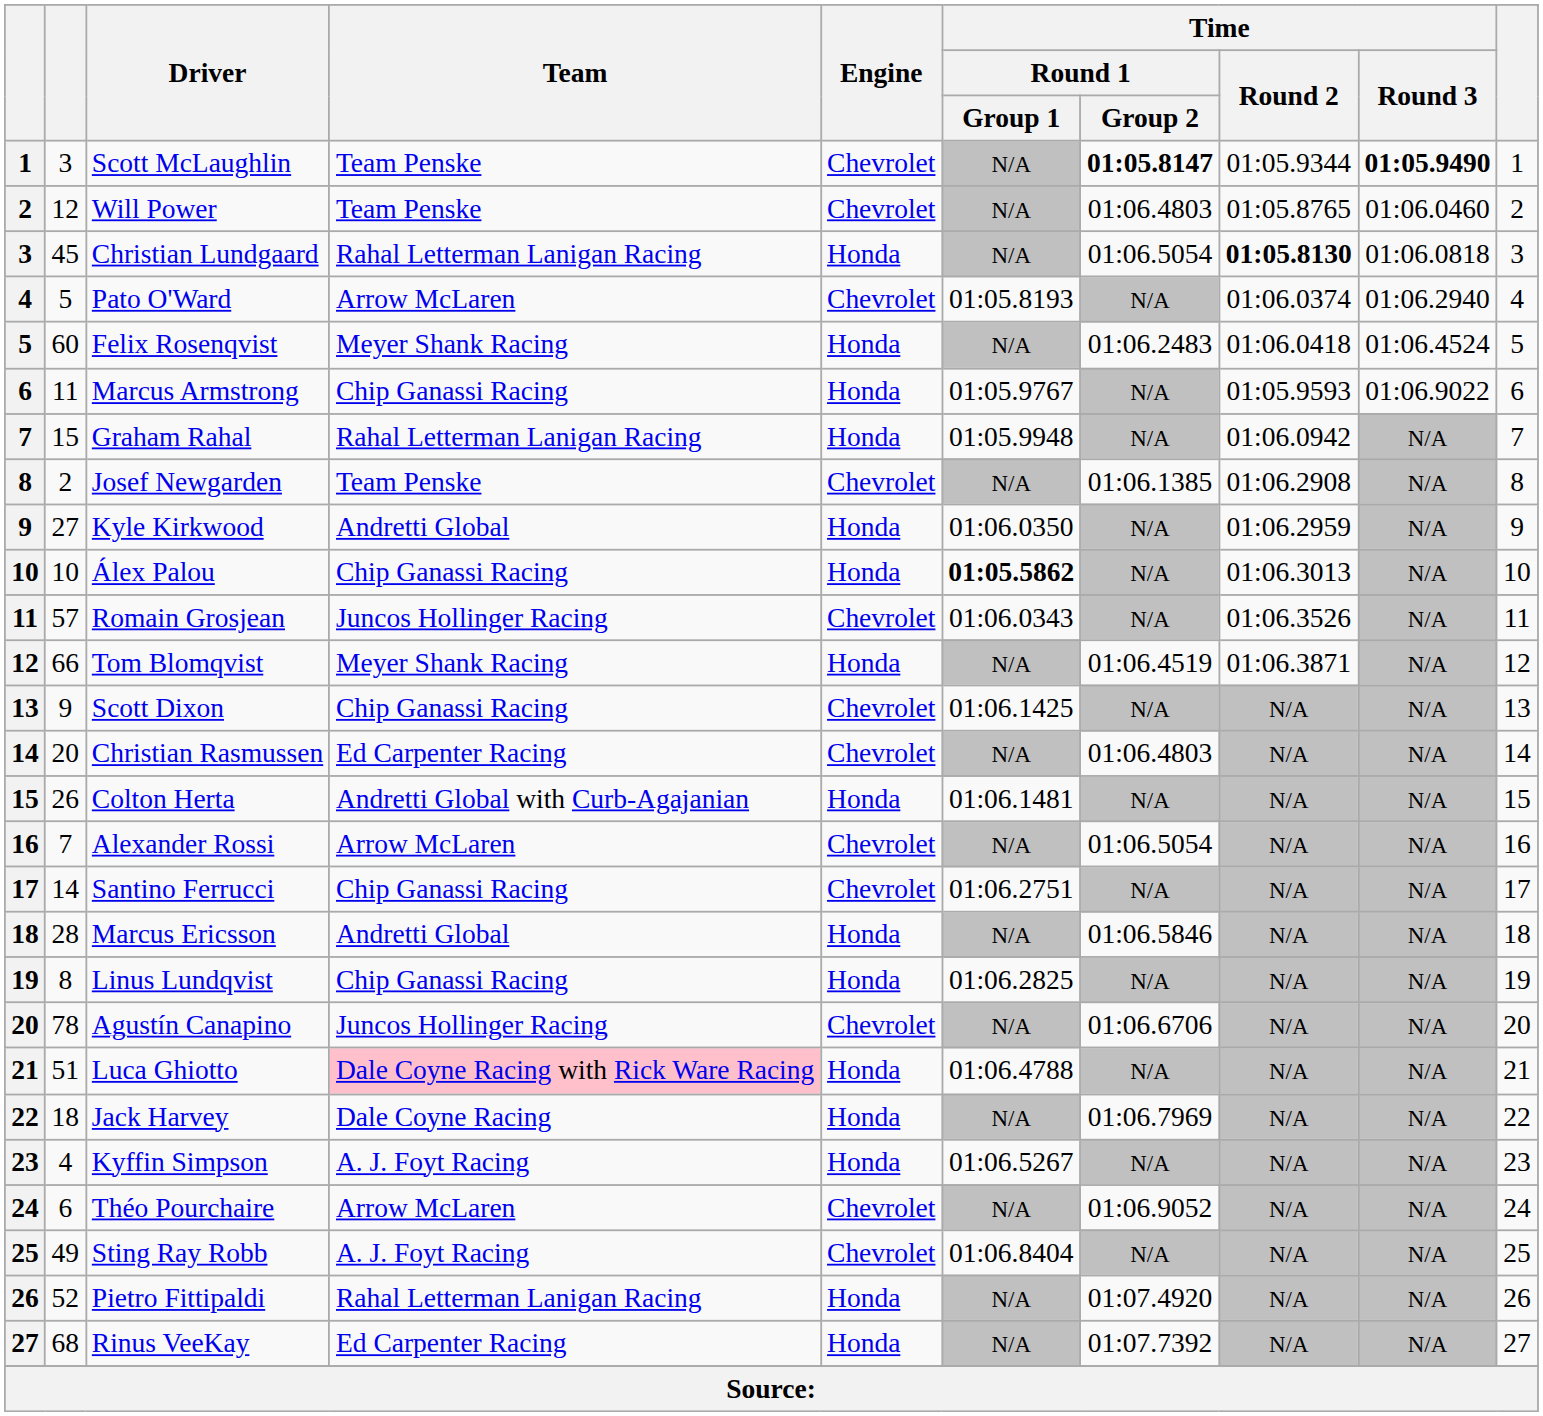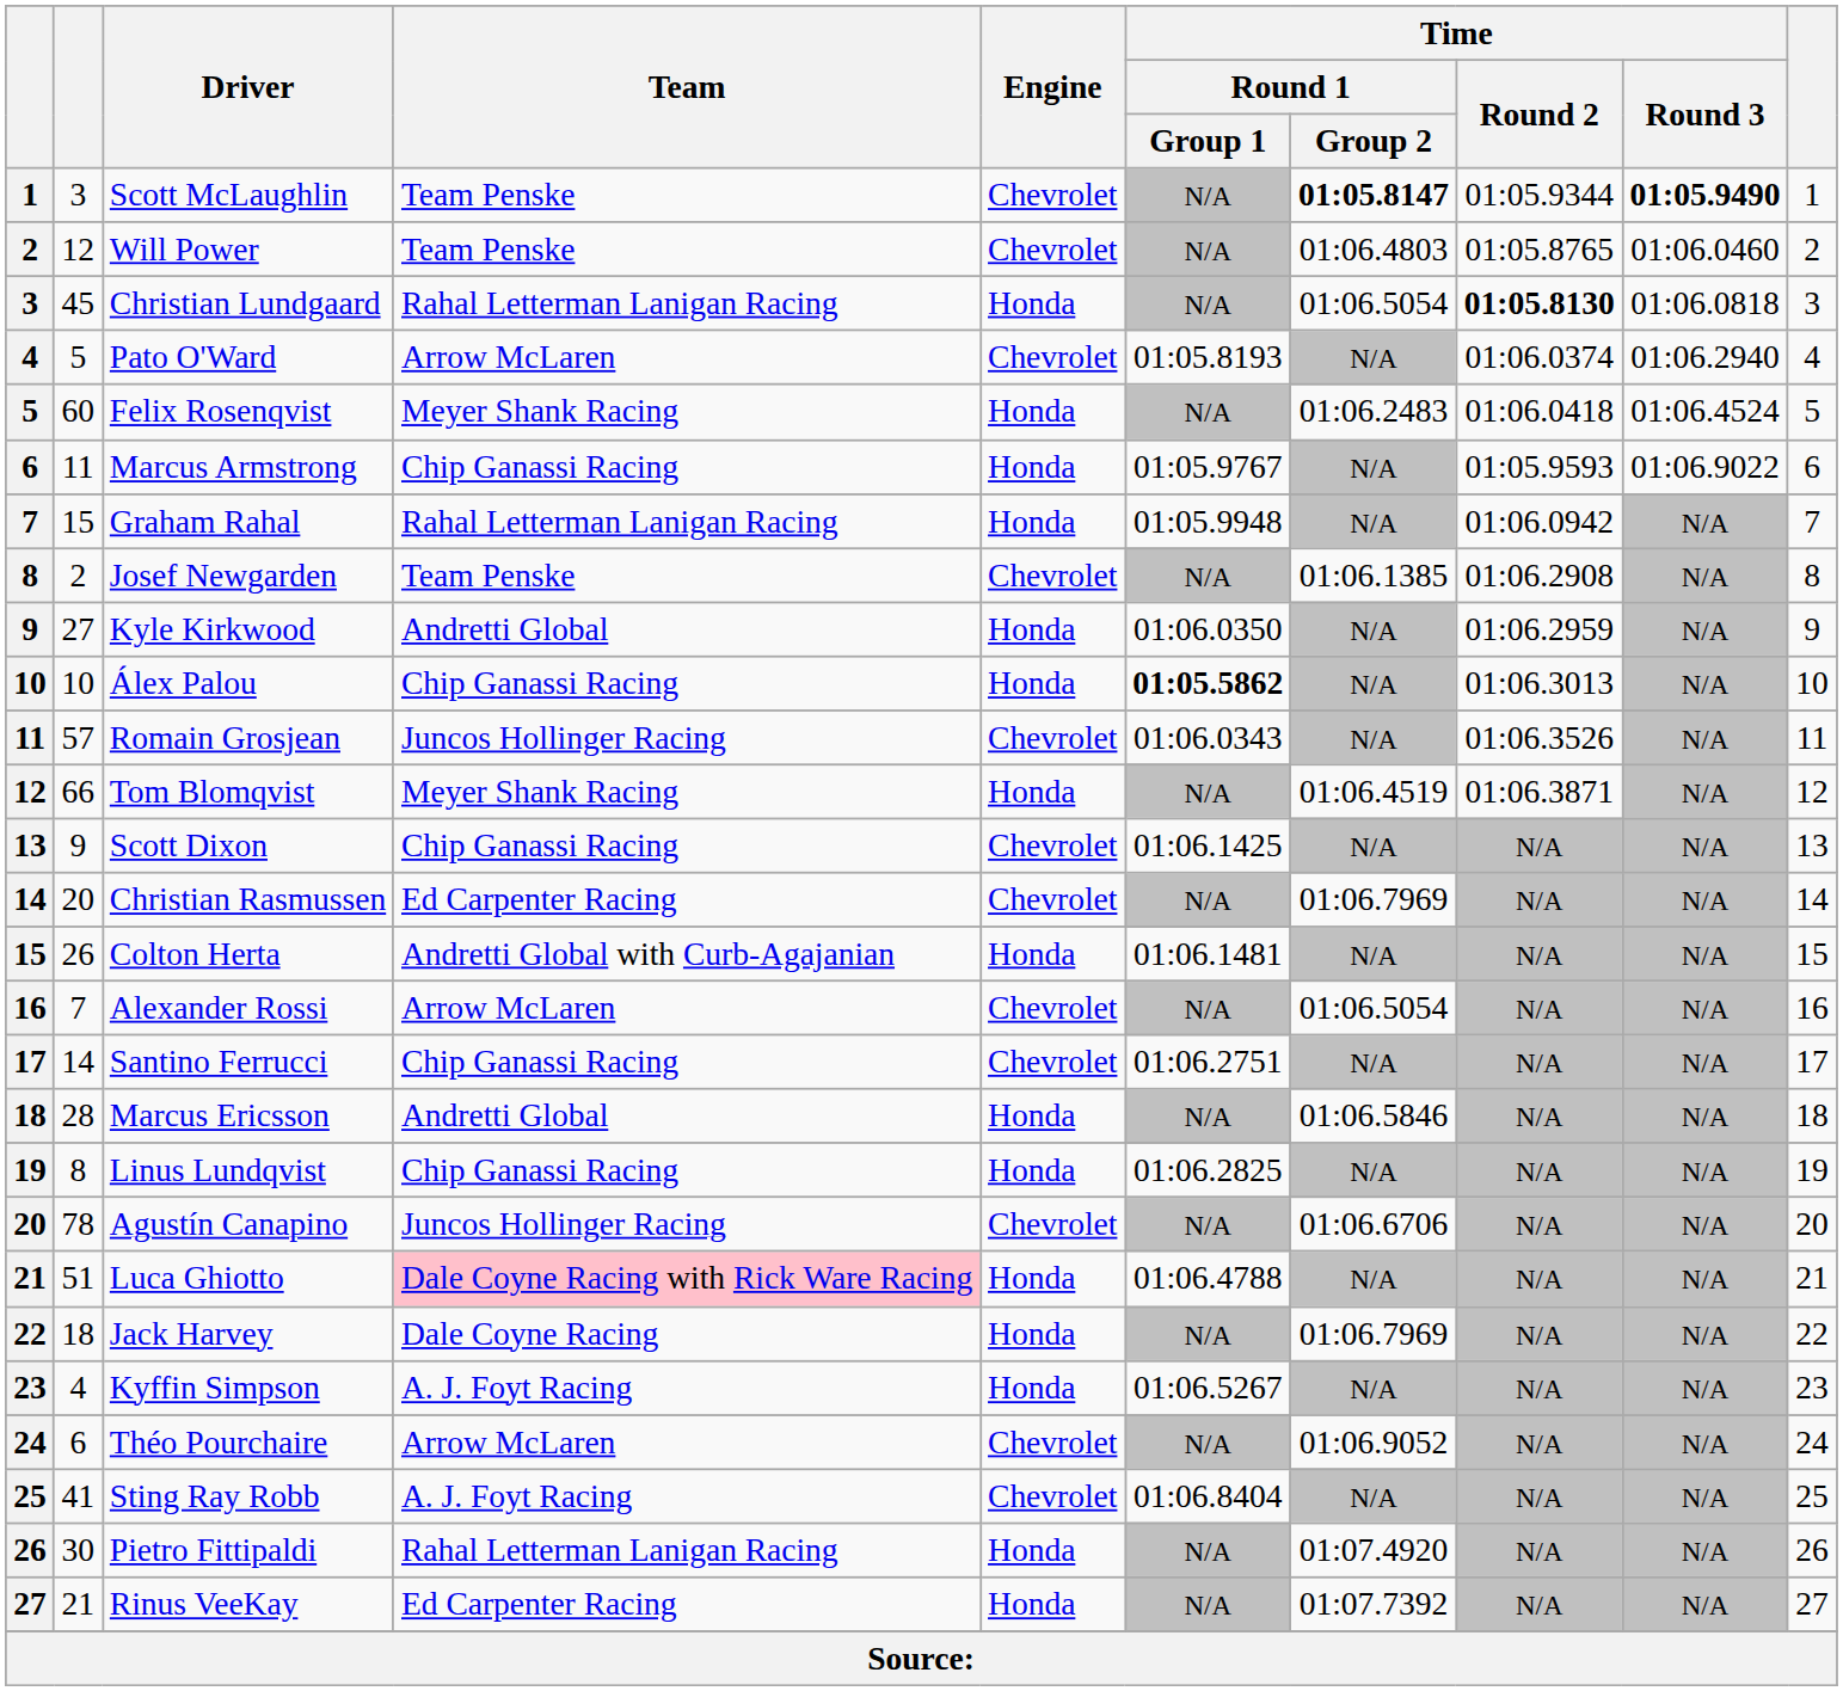Christian Rasmussen | Time / Round 1 / Group 2: 01:06.4803 -> 01:06.7969
Sting Ray Robb | column 2: 49 -> 41
Pietro Fittipaldi | column 2: 52 -> 30
Rinus VeeKay | column 2: 68 -> 21
